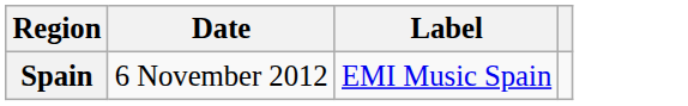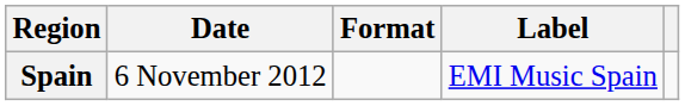+ column: Format
